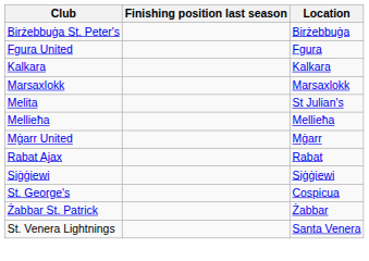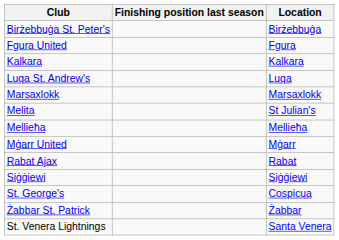+ row: Luqa St. Andrew's | Luqa
